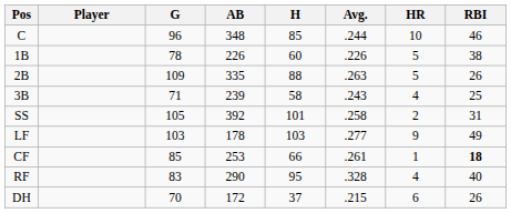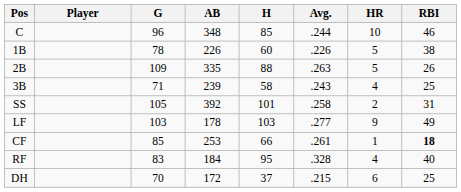RF | AB: 290 -> 184
DH | RBI: 26 -> 25
